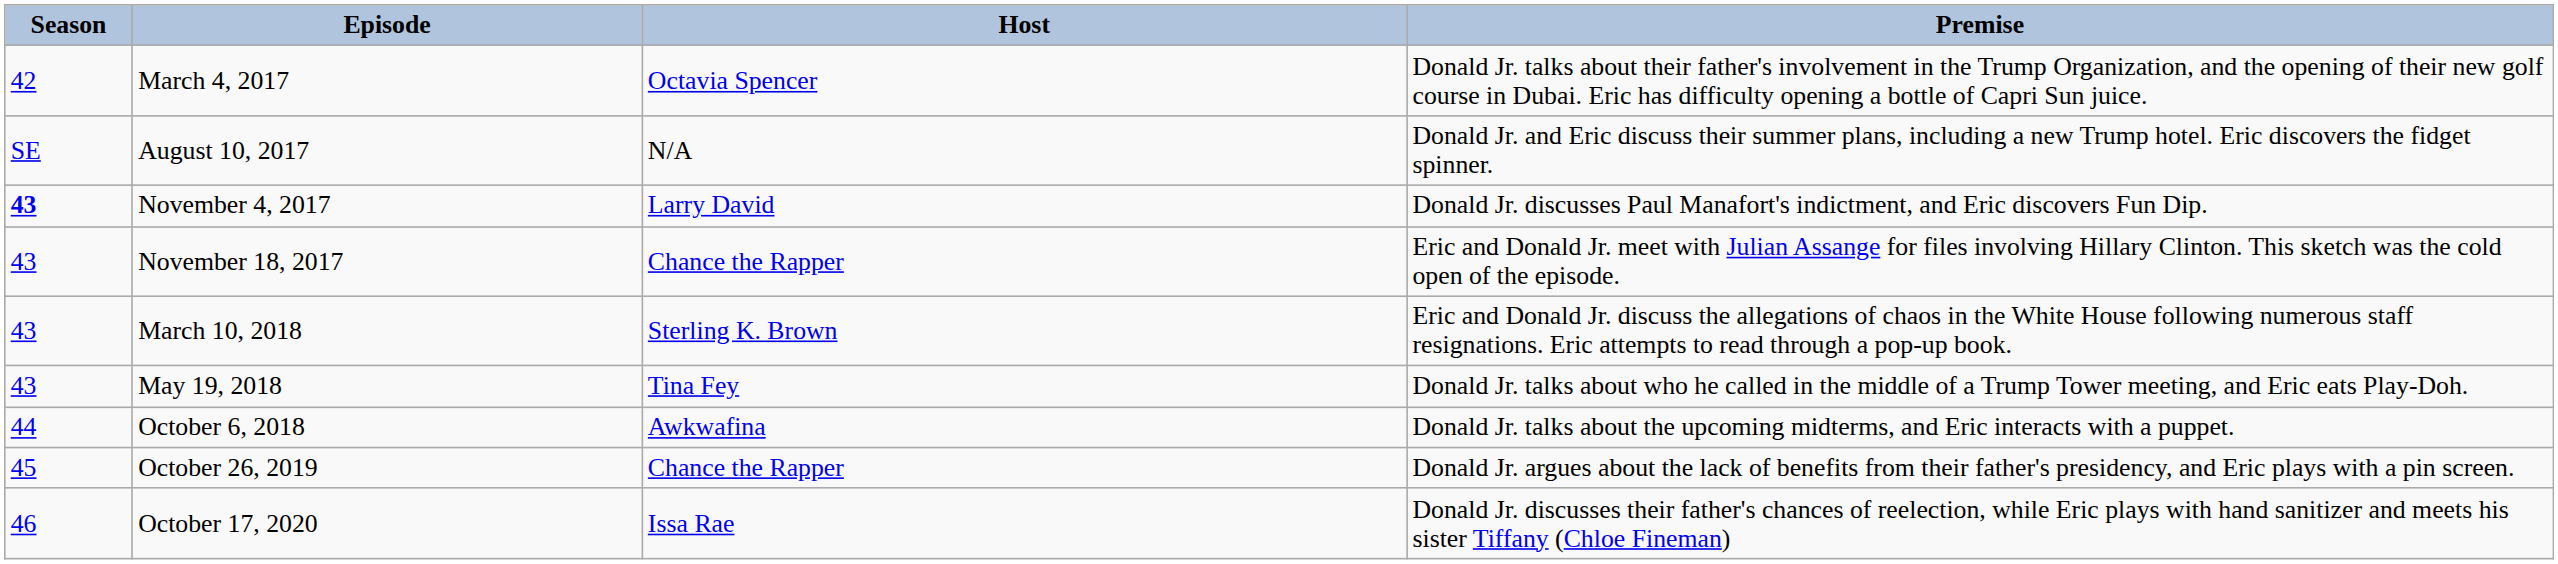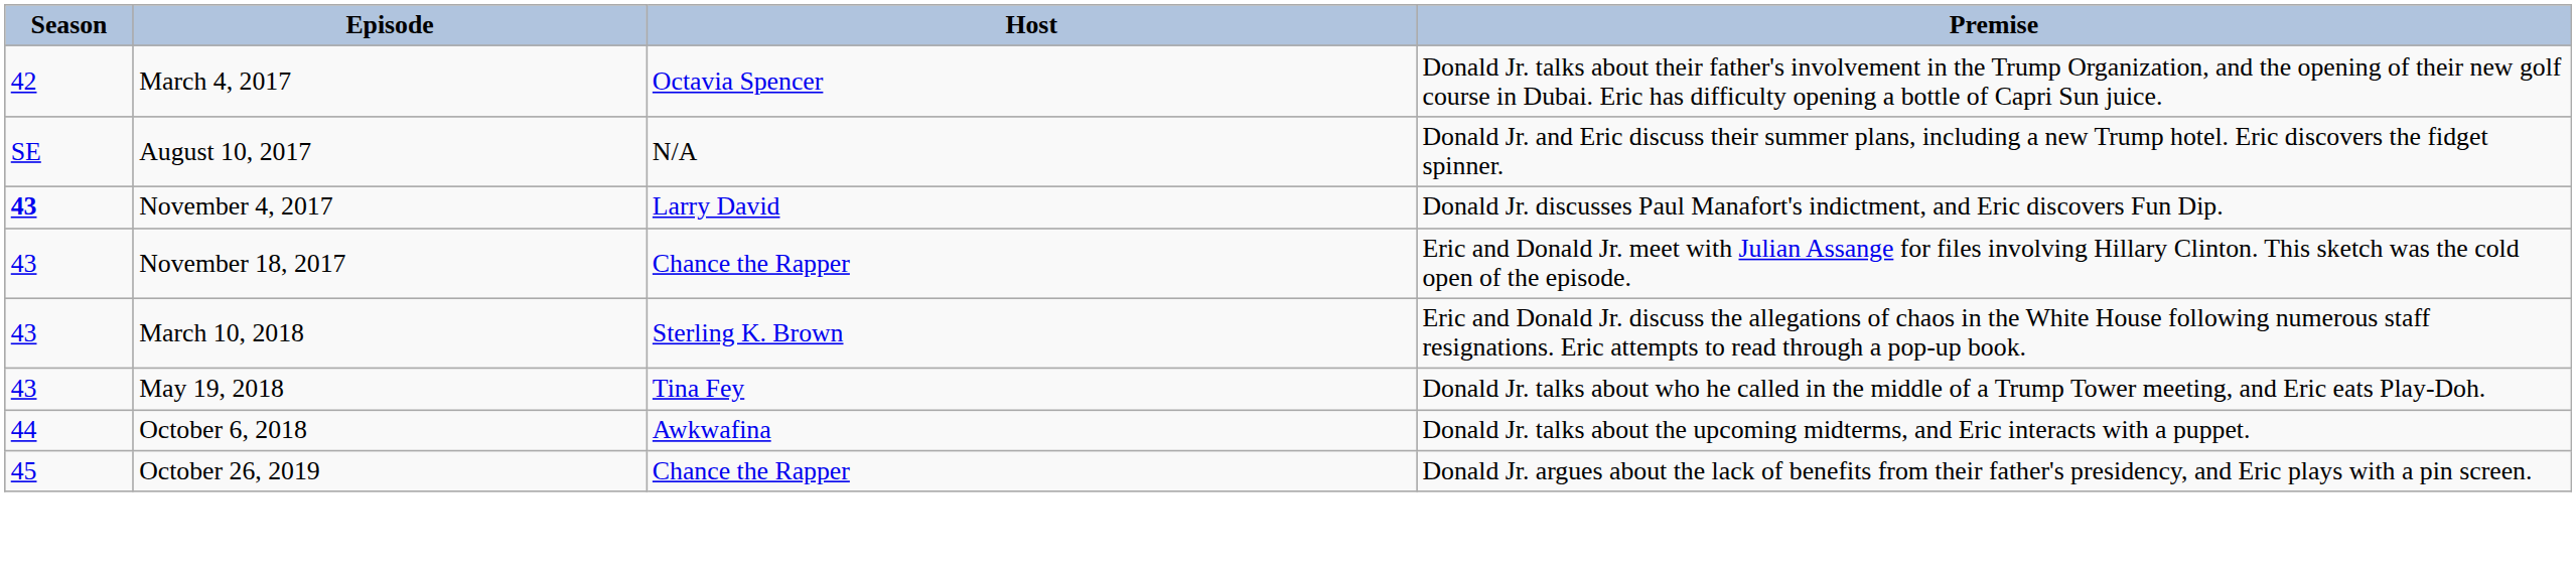- row: 46 | October 17, 2020 | Issa Rae | Donald Jr. discusses their father's chances of reelection, while Eric plays with hand sanitizer and meets his sister Tiffany (Chloe Fineman)
